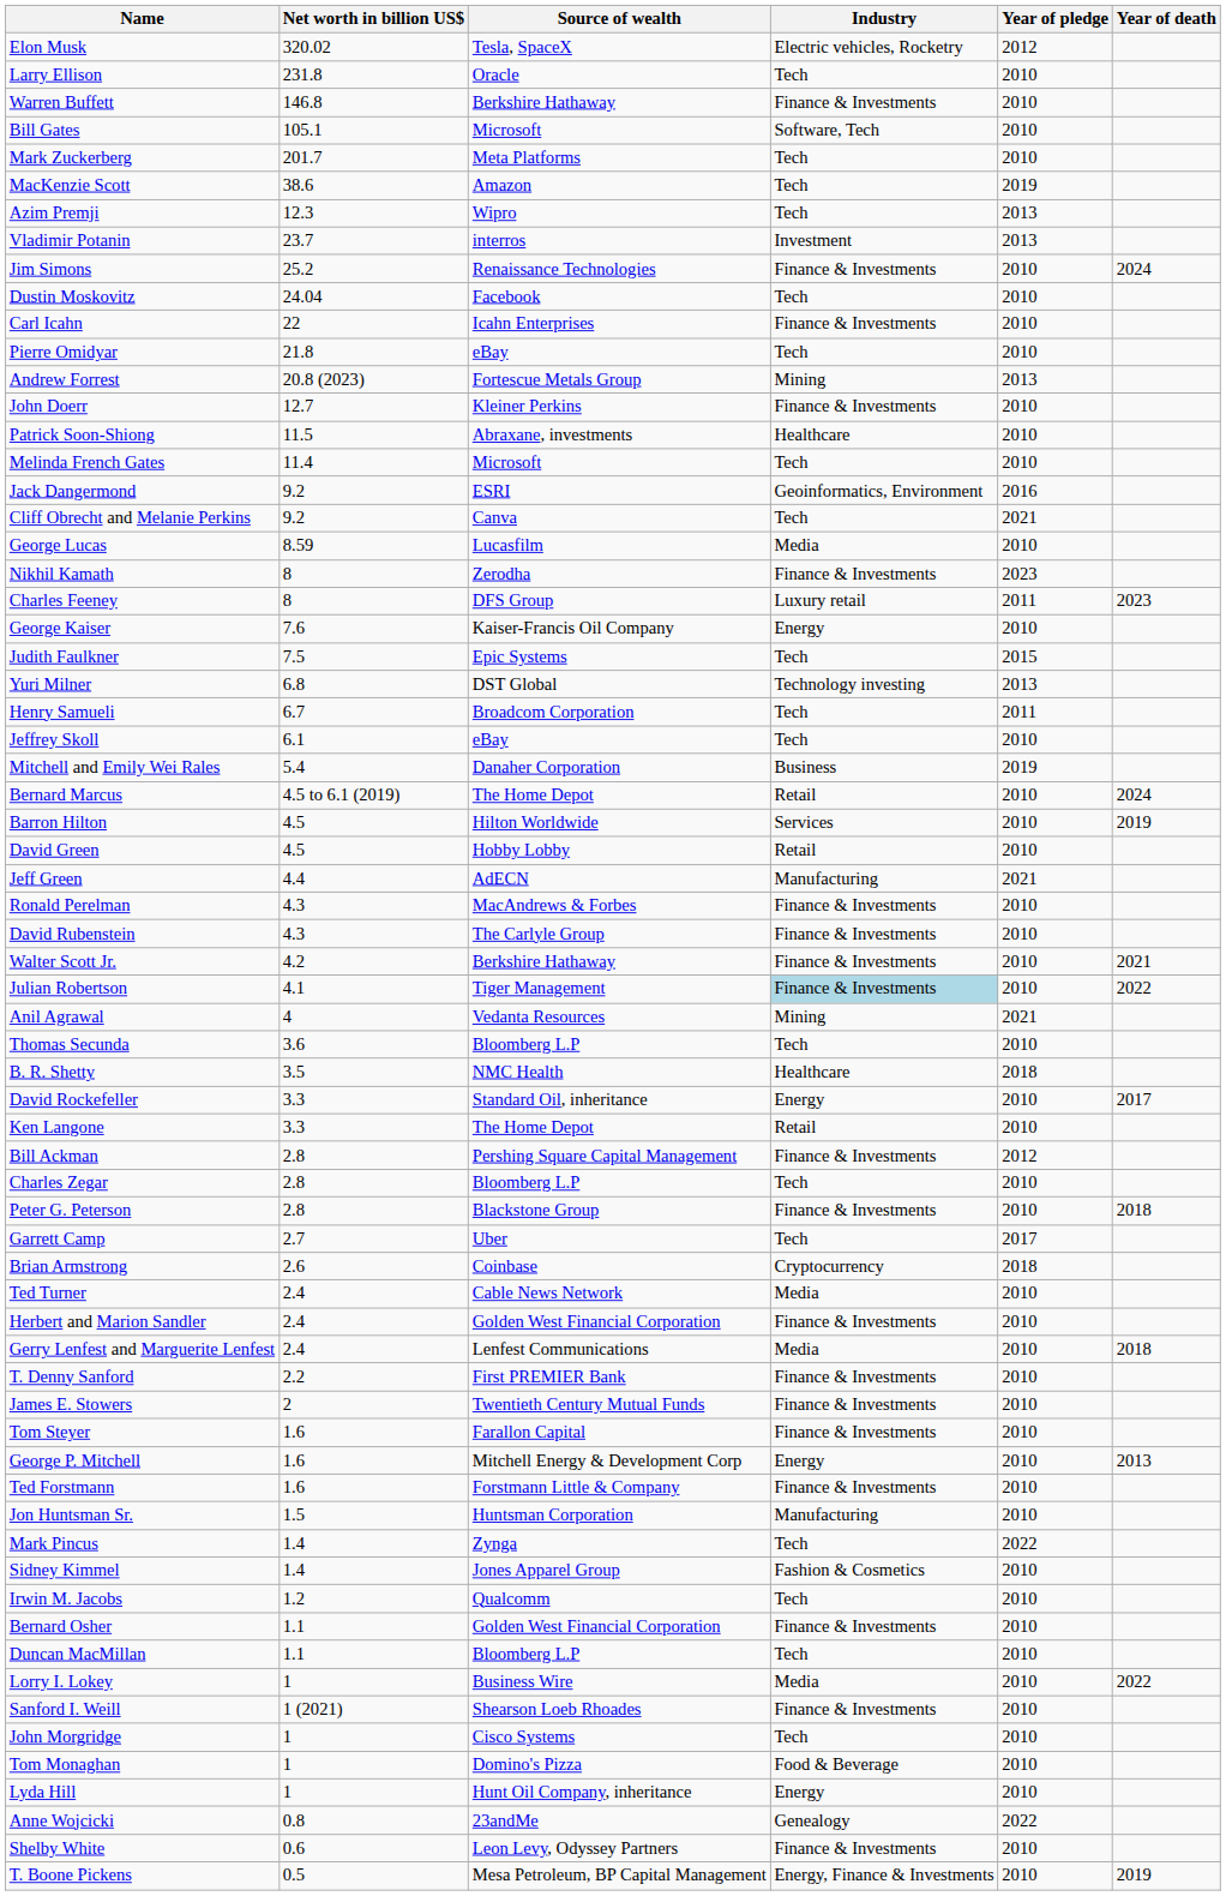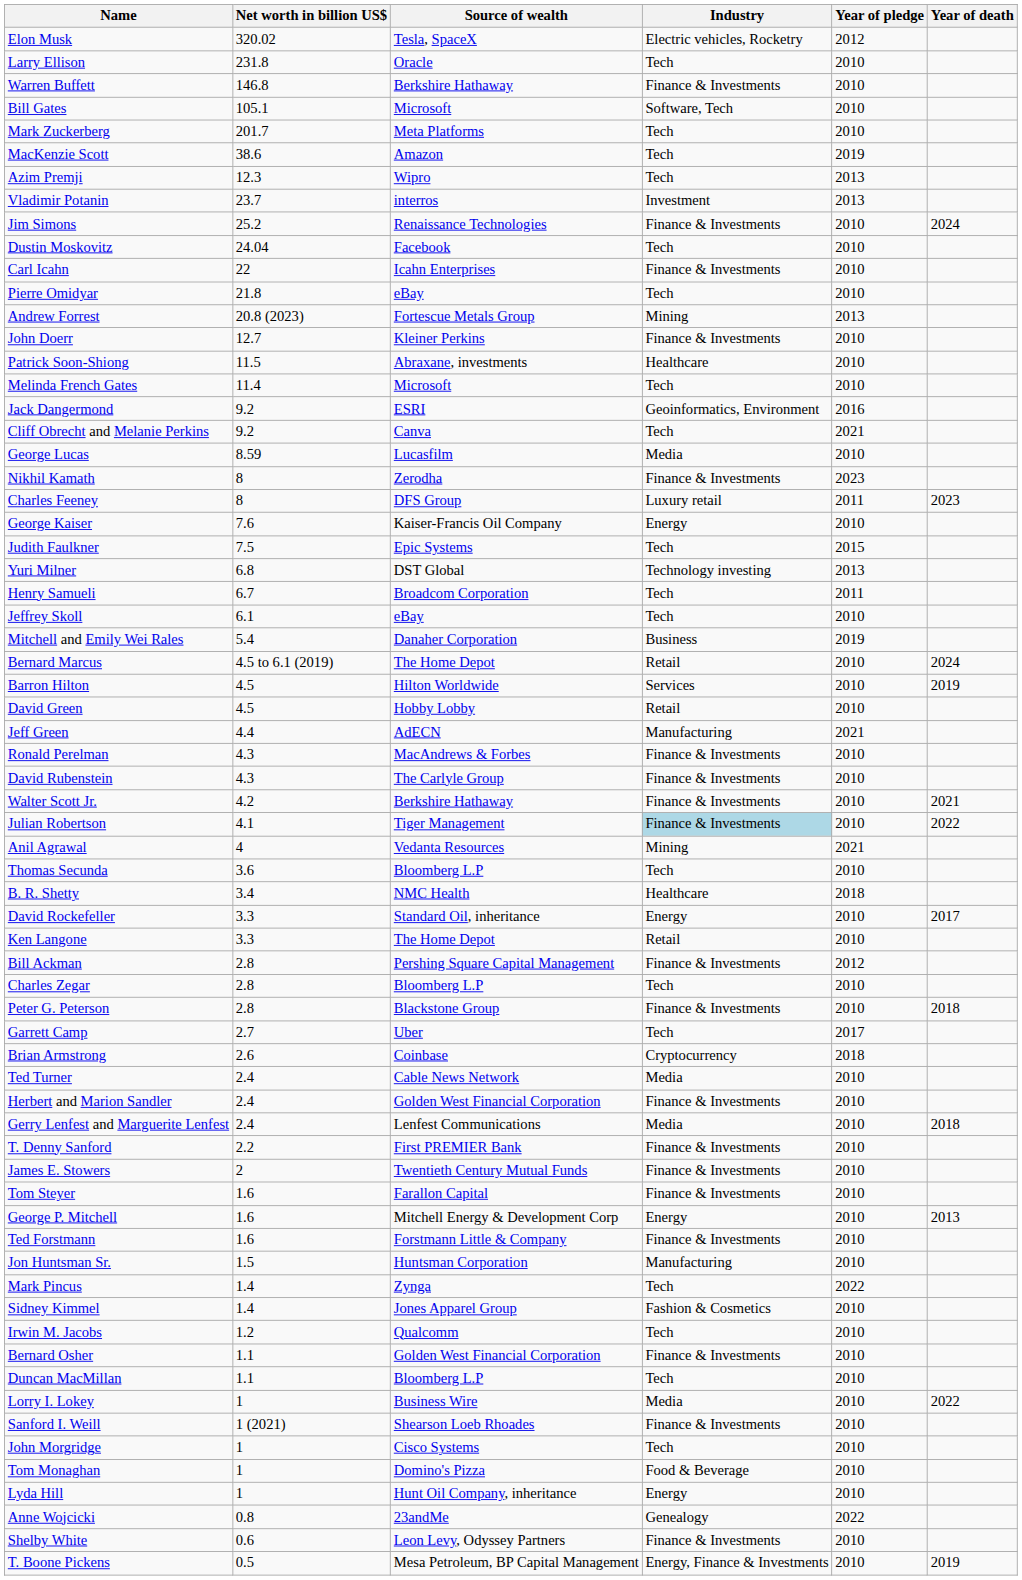B. R. Shetty | Net worth in billion US$: 3.5 -> 3.4
